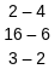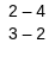- row: 16 – 6
